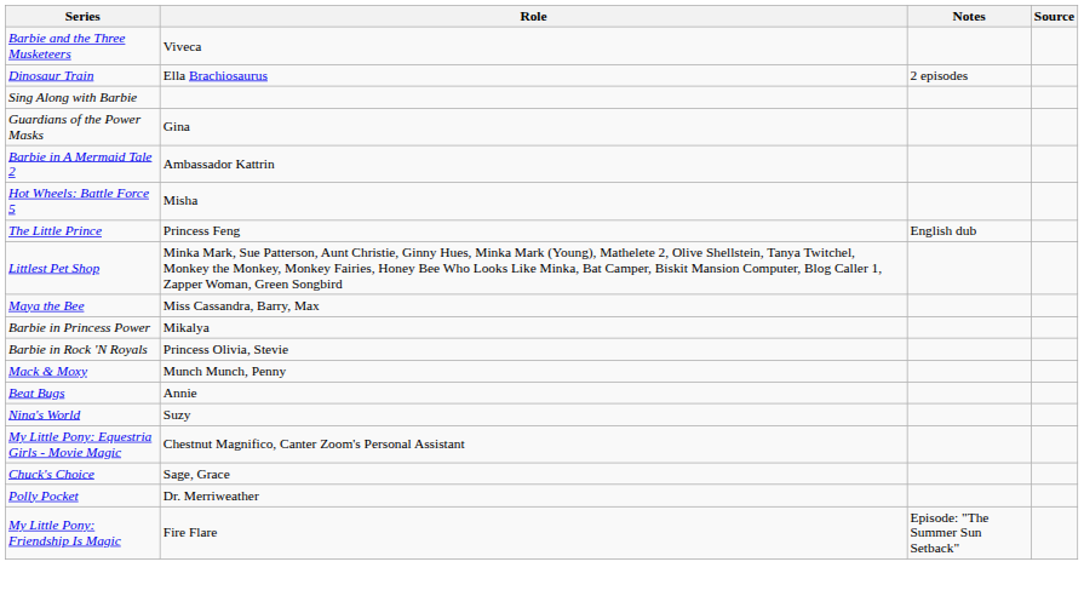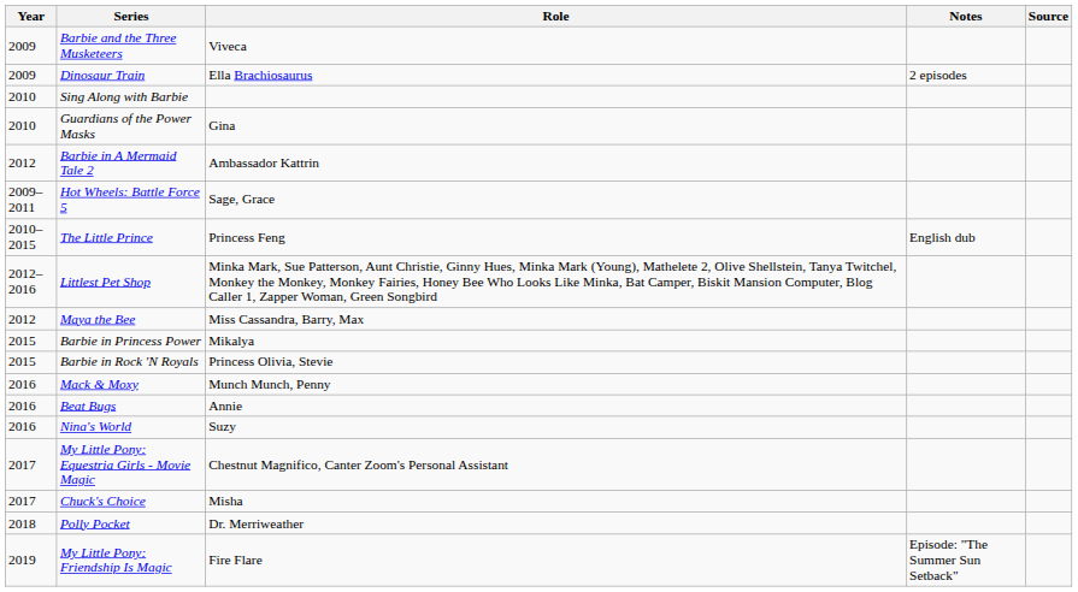+ column: Year | 2009 | 2009 | 2010 | 2010 | 2012 | 2009–2011 | 2010–2015 | 2012–2016 | 2012 | 2015 | 2015 | 2016 | 2016 | 2016 | 2017 | 2017 | 2018 | 2019
Hot Wheels: Battle Force 5 | Role: Misha -> Sage, Grace
Chuck's Choice | Role: Sage, Grace -> Misha
